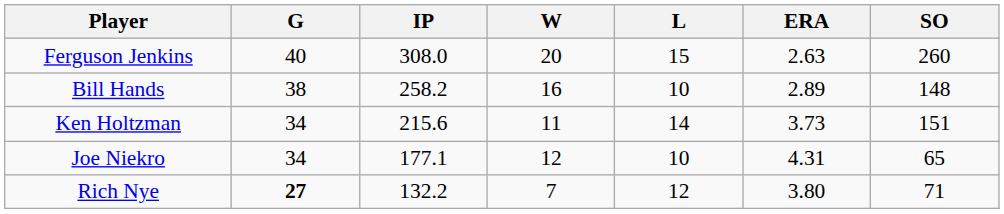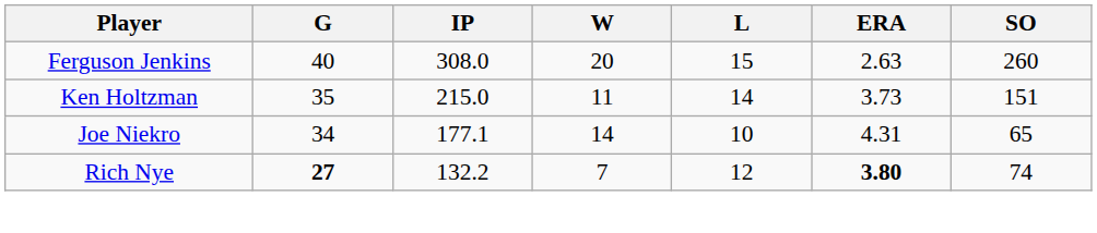- row: Bill Hands | 38 | 258.2 | 16 | 10 | 2.89 | 148
Ken Holtzman | G: 34 -> 35
Ken Holtzman | IP: 215.6 -> 215.0
Joe Niekro | W: 12 -> 14
Rich Nye | ERA: normal -> bold
Rich Nye | SO: 71 -> 74
